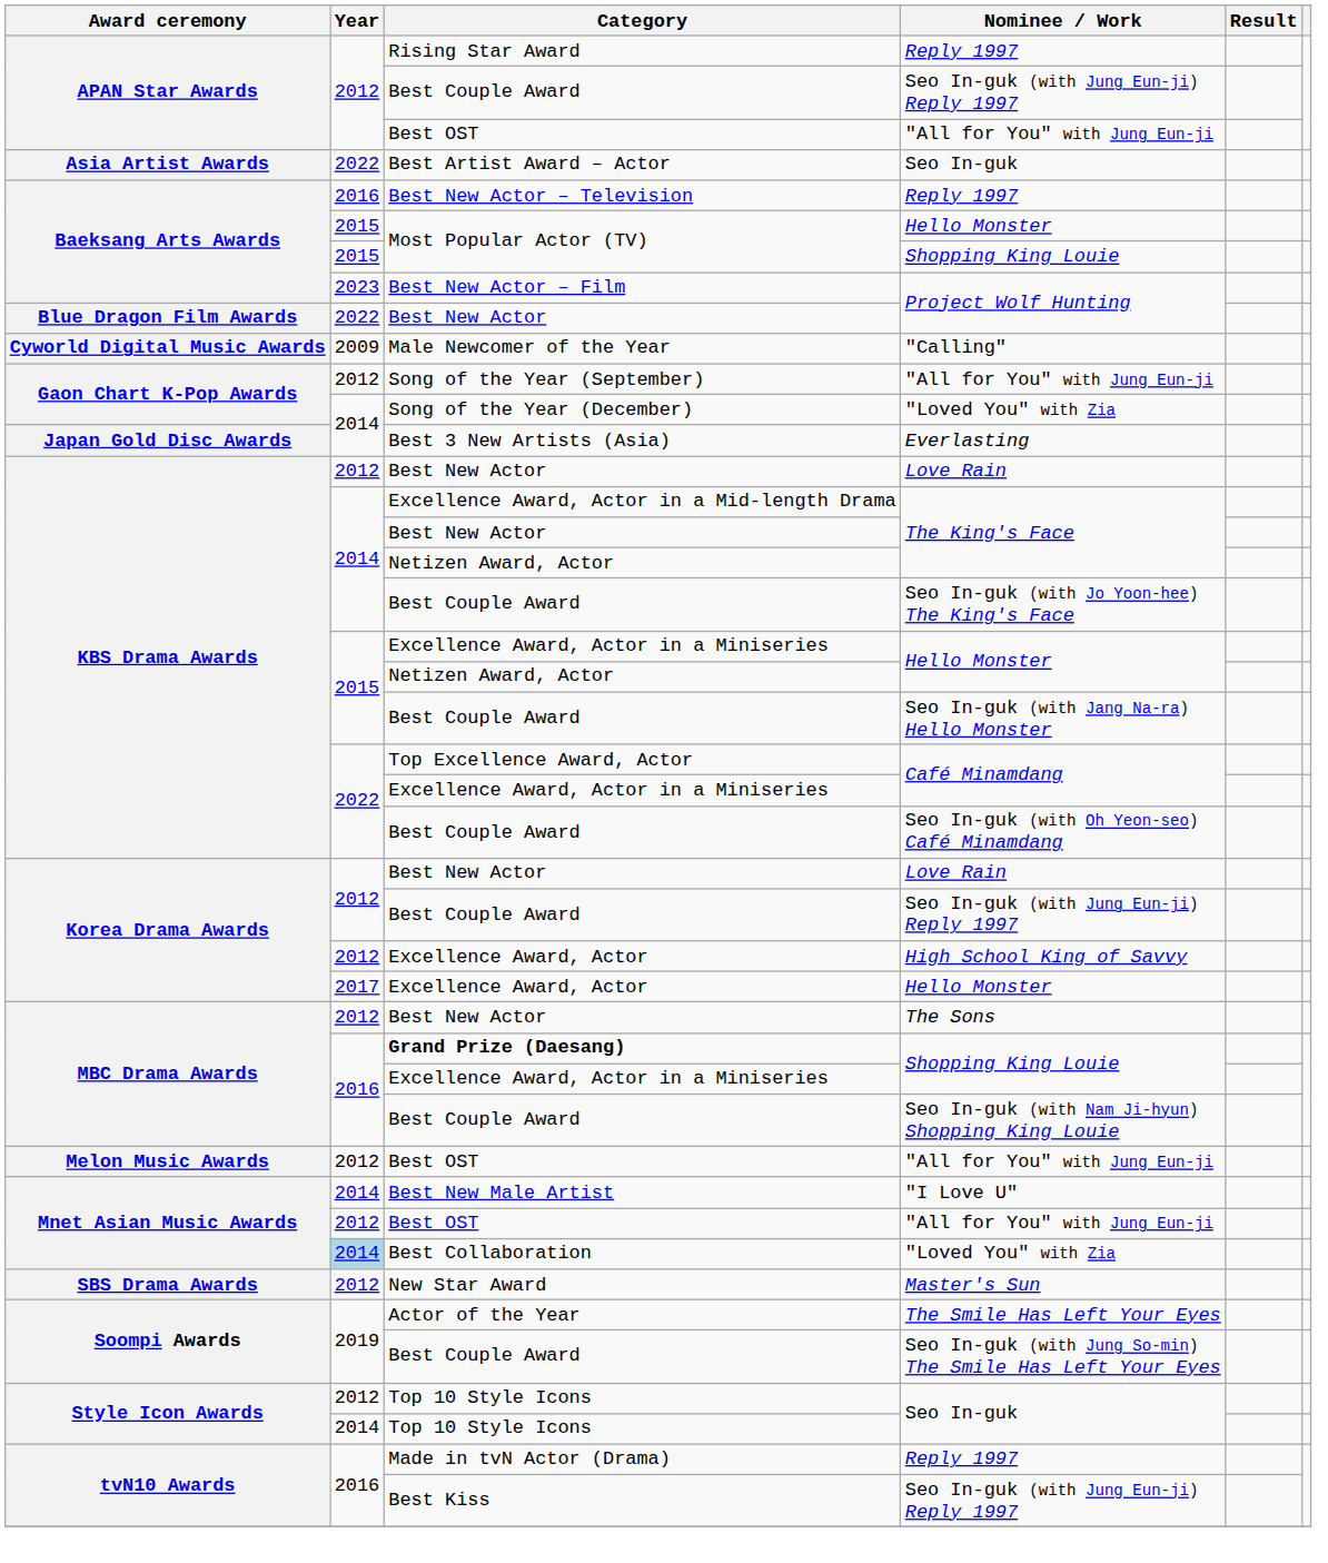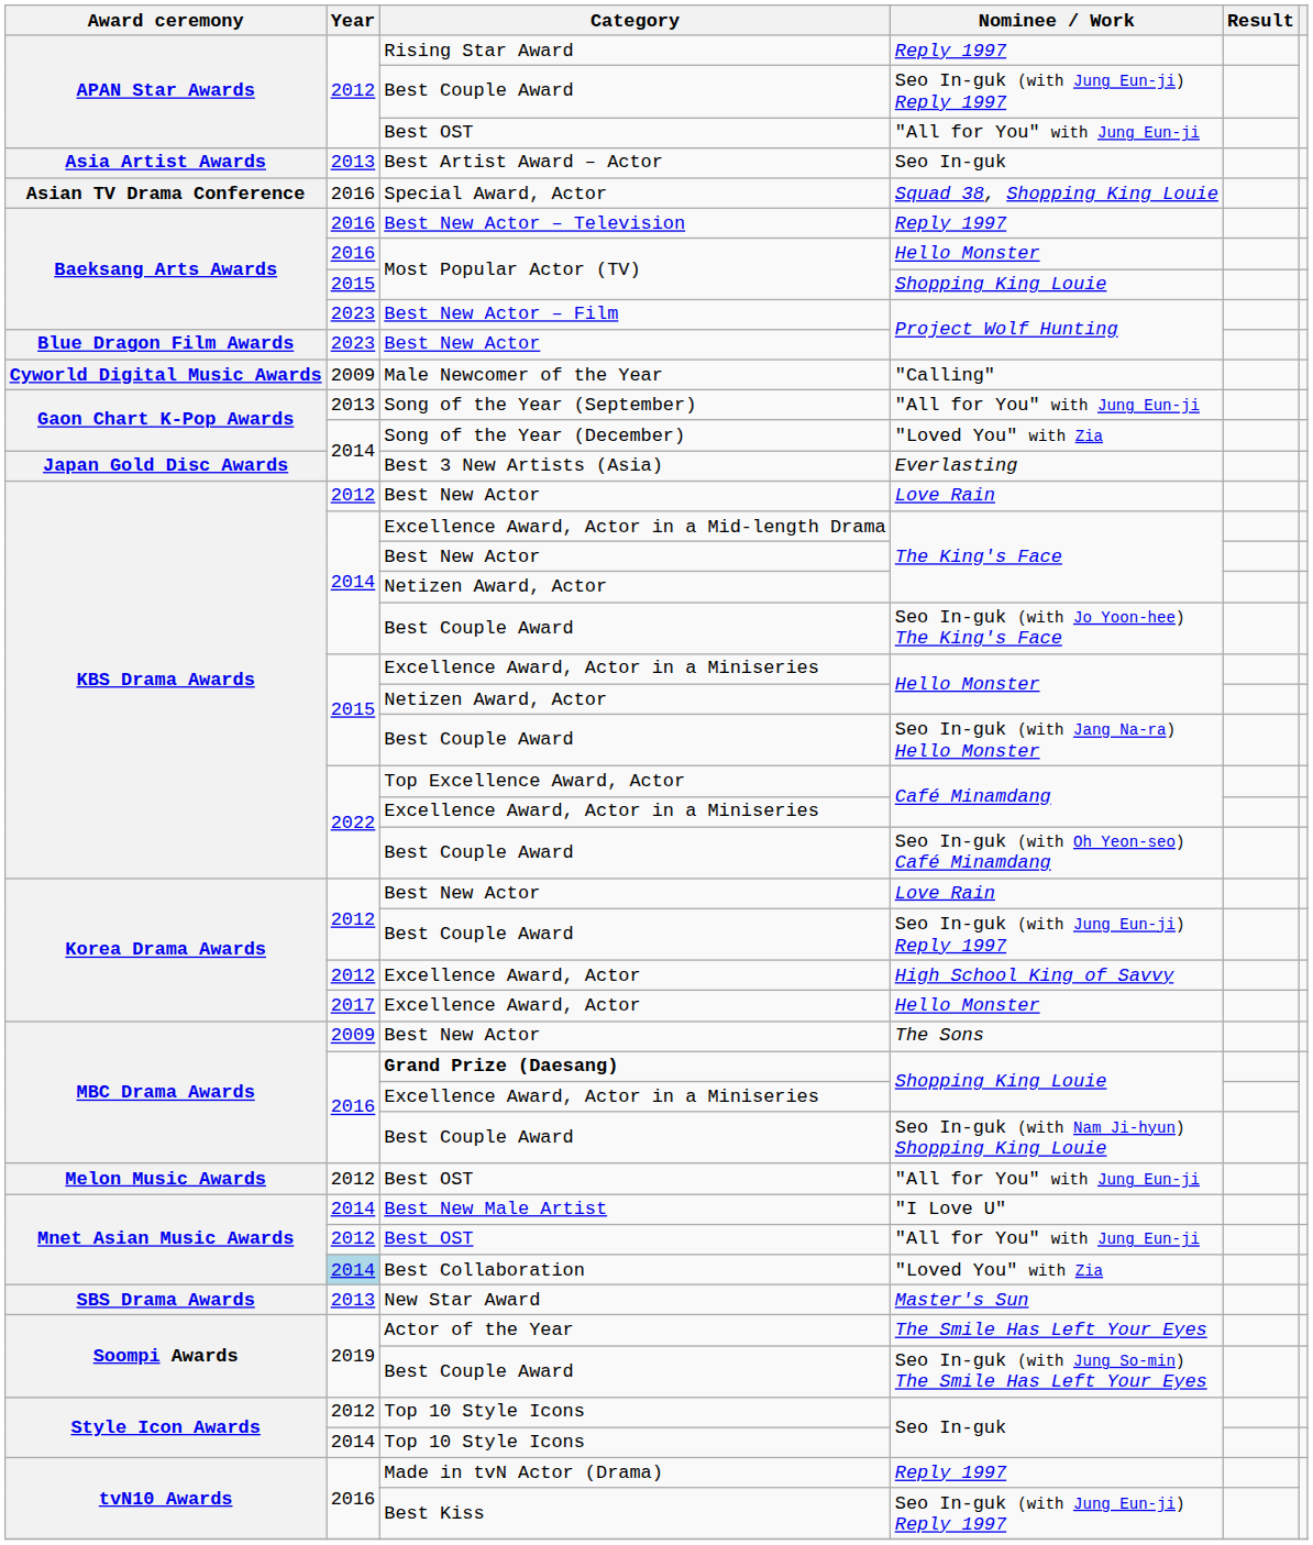Best Artist Award – Actor | Year: 2022 -> 2013
+ row: Asian TV Drama Conference | 2016 | Special Award, Actor | Squad 38, Shopping King Louie
Most Popular Actor (TV) / Hello Monster | Year: 2015 -> 2016
Best New Actor / Project Wolf Hunting | Year: 2022 -> 2023
Song of the Year (September) | Year: 2012 -> 2013
Best New Actor / The Sons | Year: 2012 -> 2009
New Star Award | Year: 2012 -> 2013
